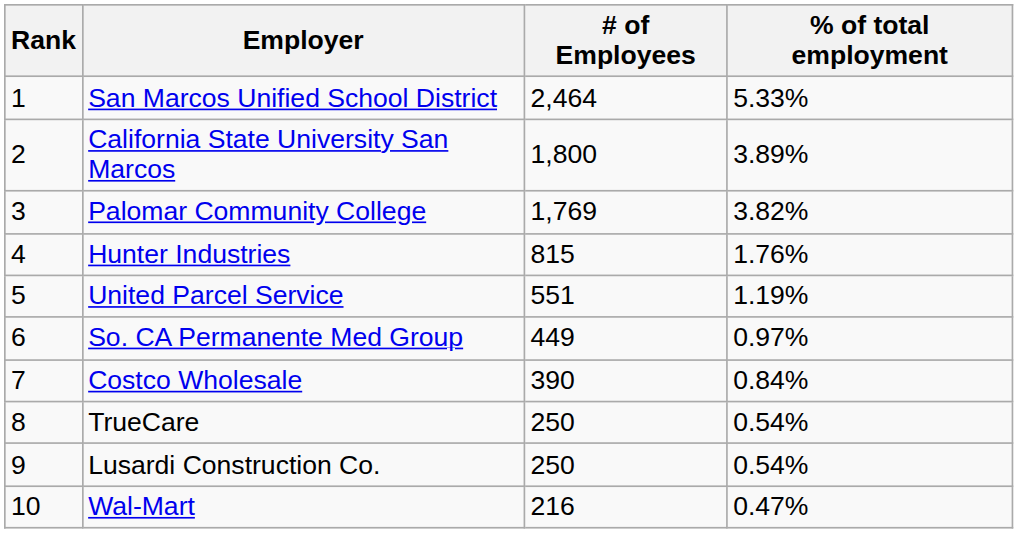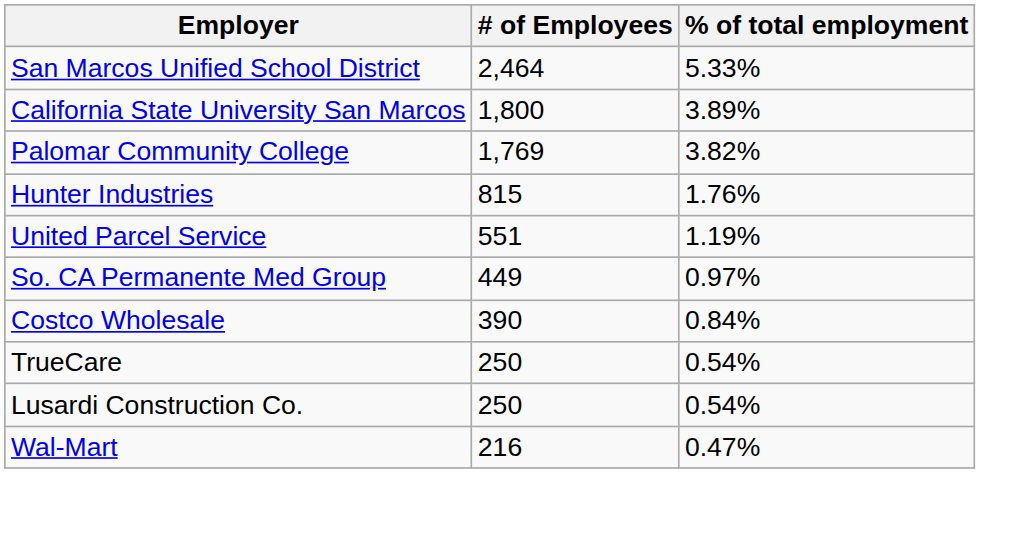- column: Rank | 1 | 2 | 3 | 4 | 5 | 6 | 7 | 8 | 9 | 10
